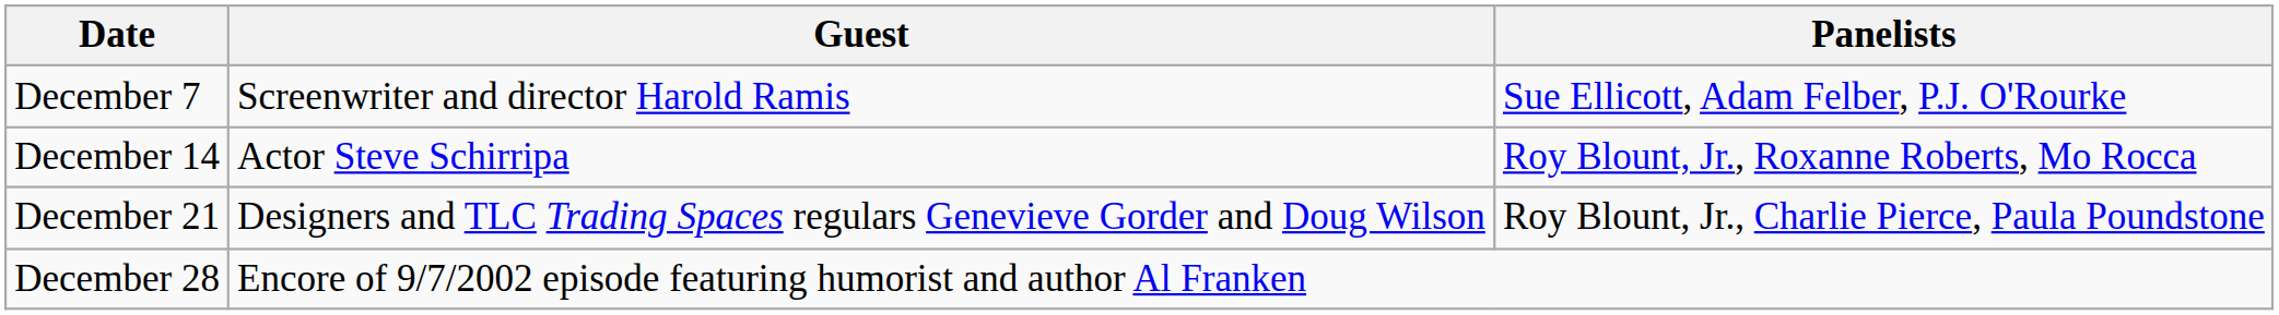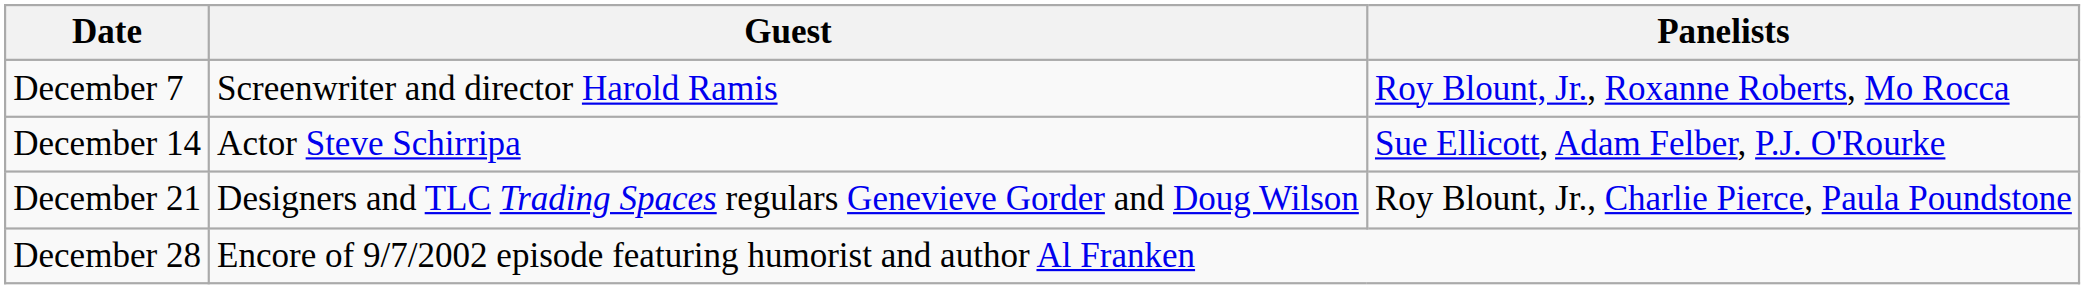December 7 | Panelists: Sue Ellicott, Adam Felber, P.J. O'Rourke -> Roy Blount, Jr., Roxanne Roberts, Mo Rocca
December 14 | Panelists: Roy Blount, Jr., Roxanne Roberts, Mo Rocca -> Sue Ellicott, Adam Felber, P.J. O'Rourke
